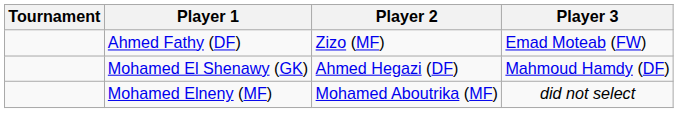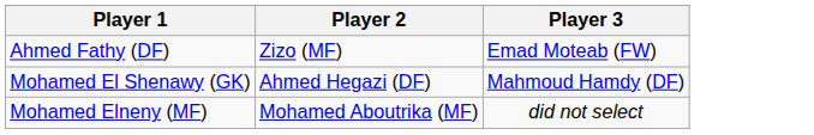- column: Tournament
